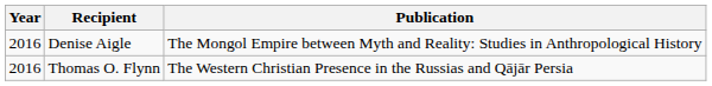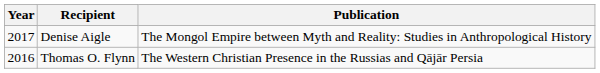Denise Aigle | Year: 2016 -> 2017
